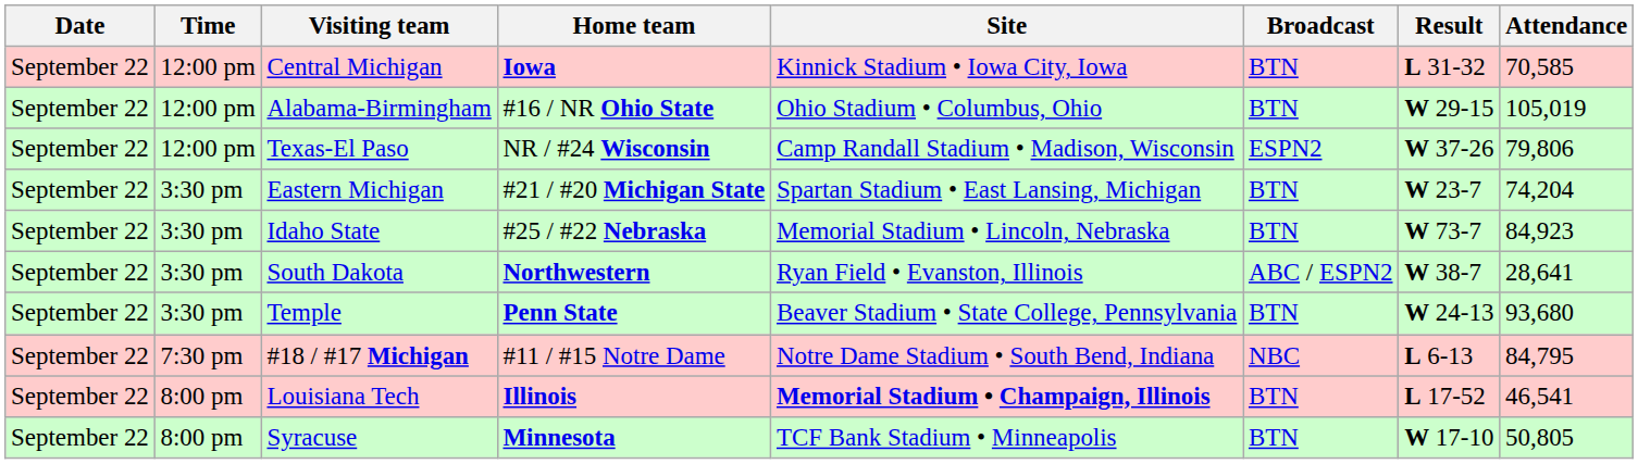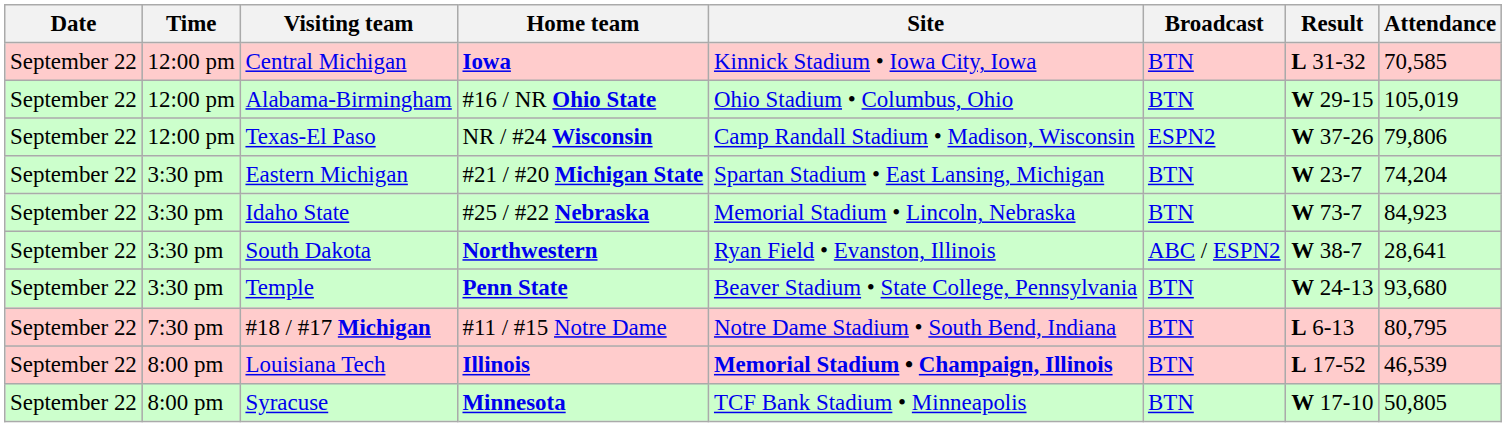#18 / #17 Michigan | Broadcast: NBC -> BTN
#18 / #17 Michigan | Attendance: 84,795 -> 80,795
Louisiana Tech | Attendance: 46,541 -> 46,539
